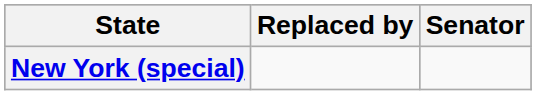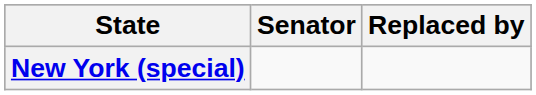columns swapped: Senator <-> Replaced by
